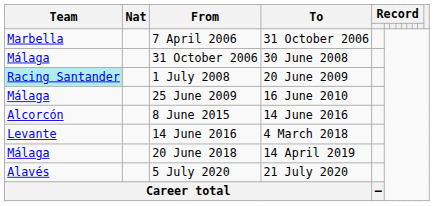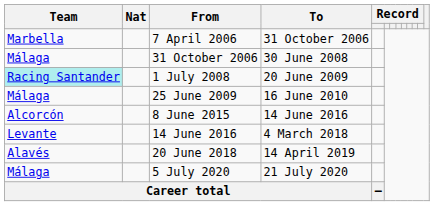20 June 2018 | Team: Málaga -> Alavés
5 July 2020 | Team: Alavés -> Málaga
